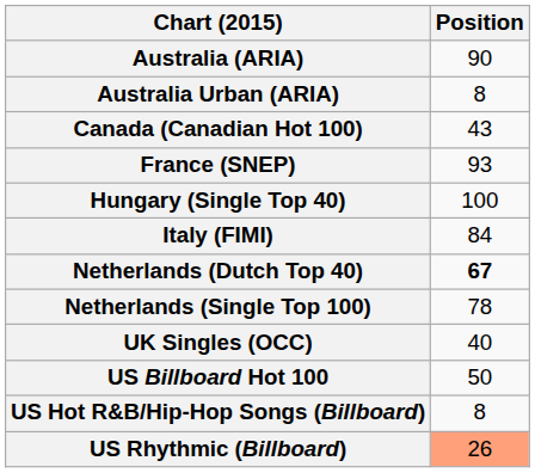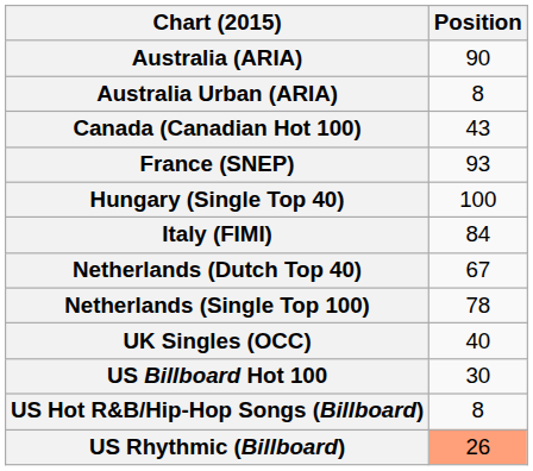Netherlands (Dutch Top 40) | Position: bold -> normal
US Billboard Hot 100 | Position: 50 -> 30
